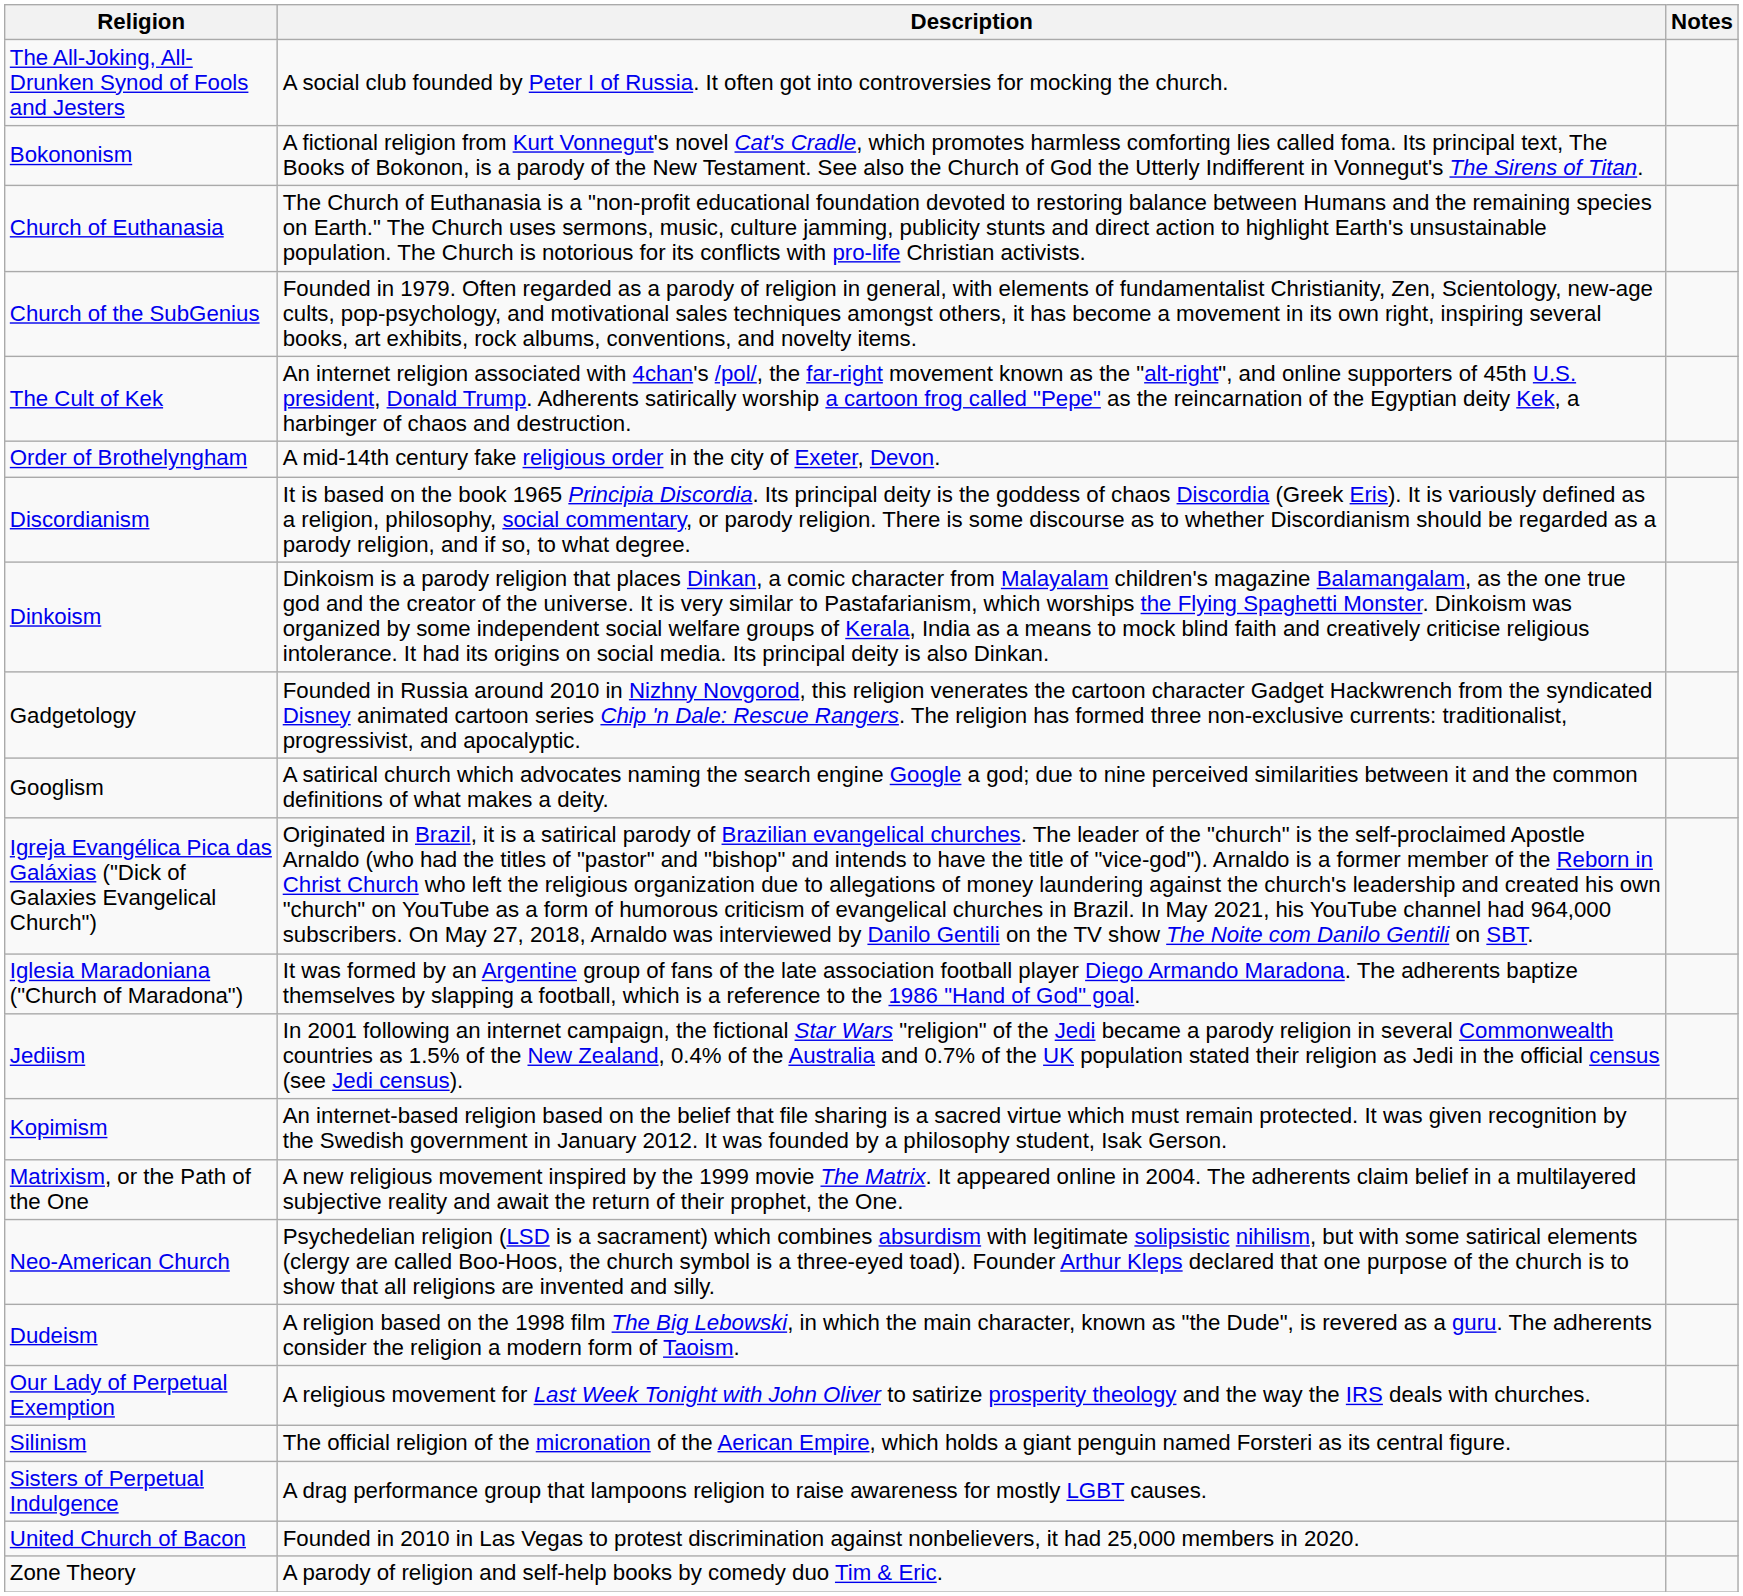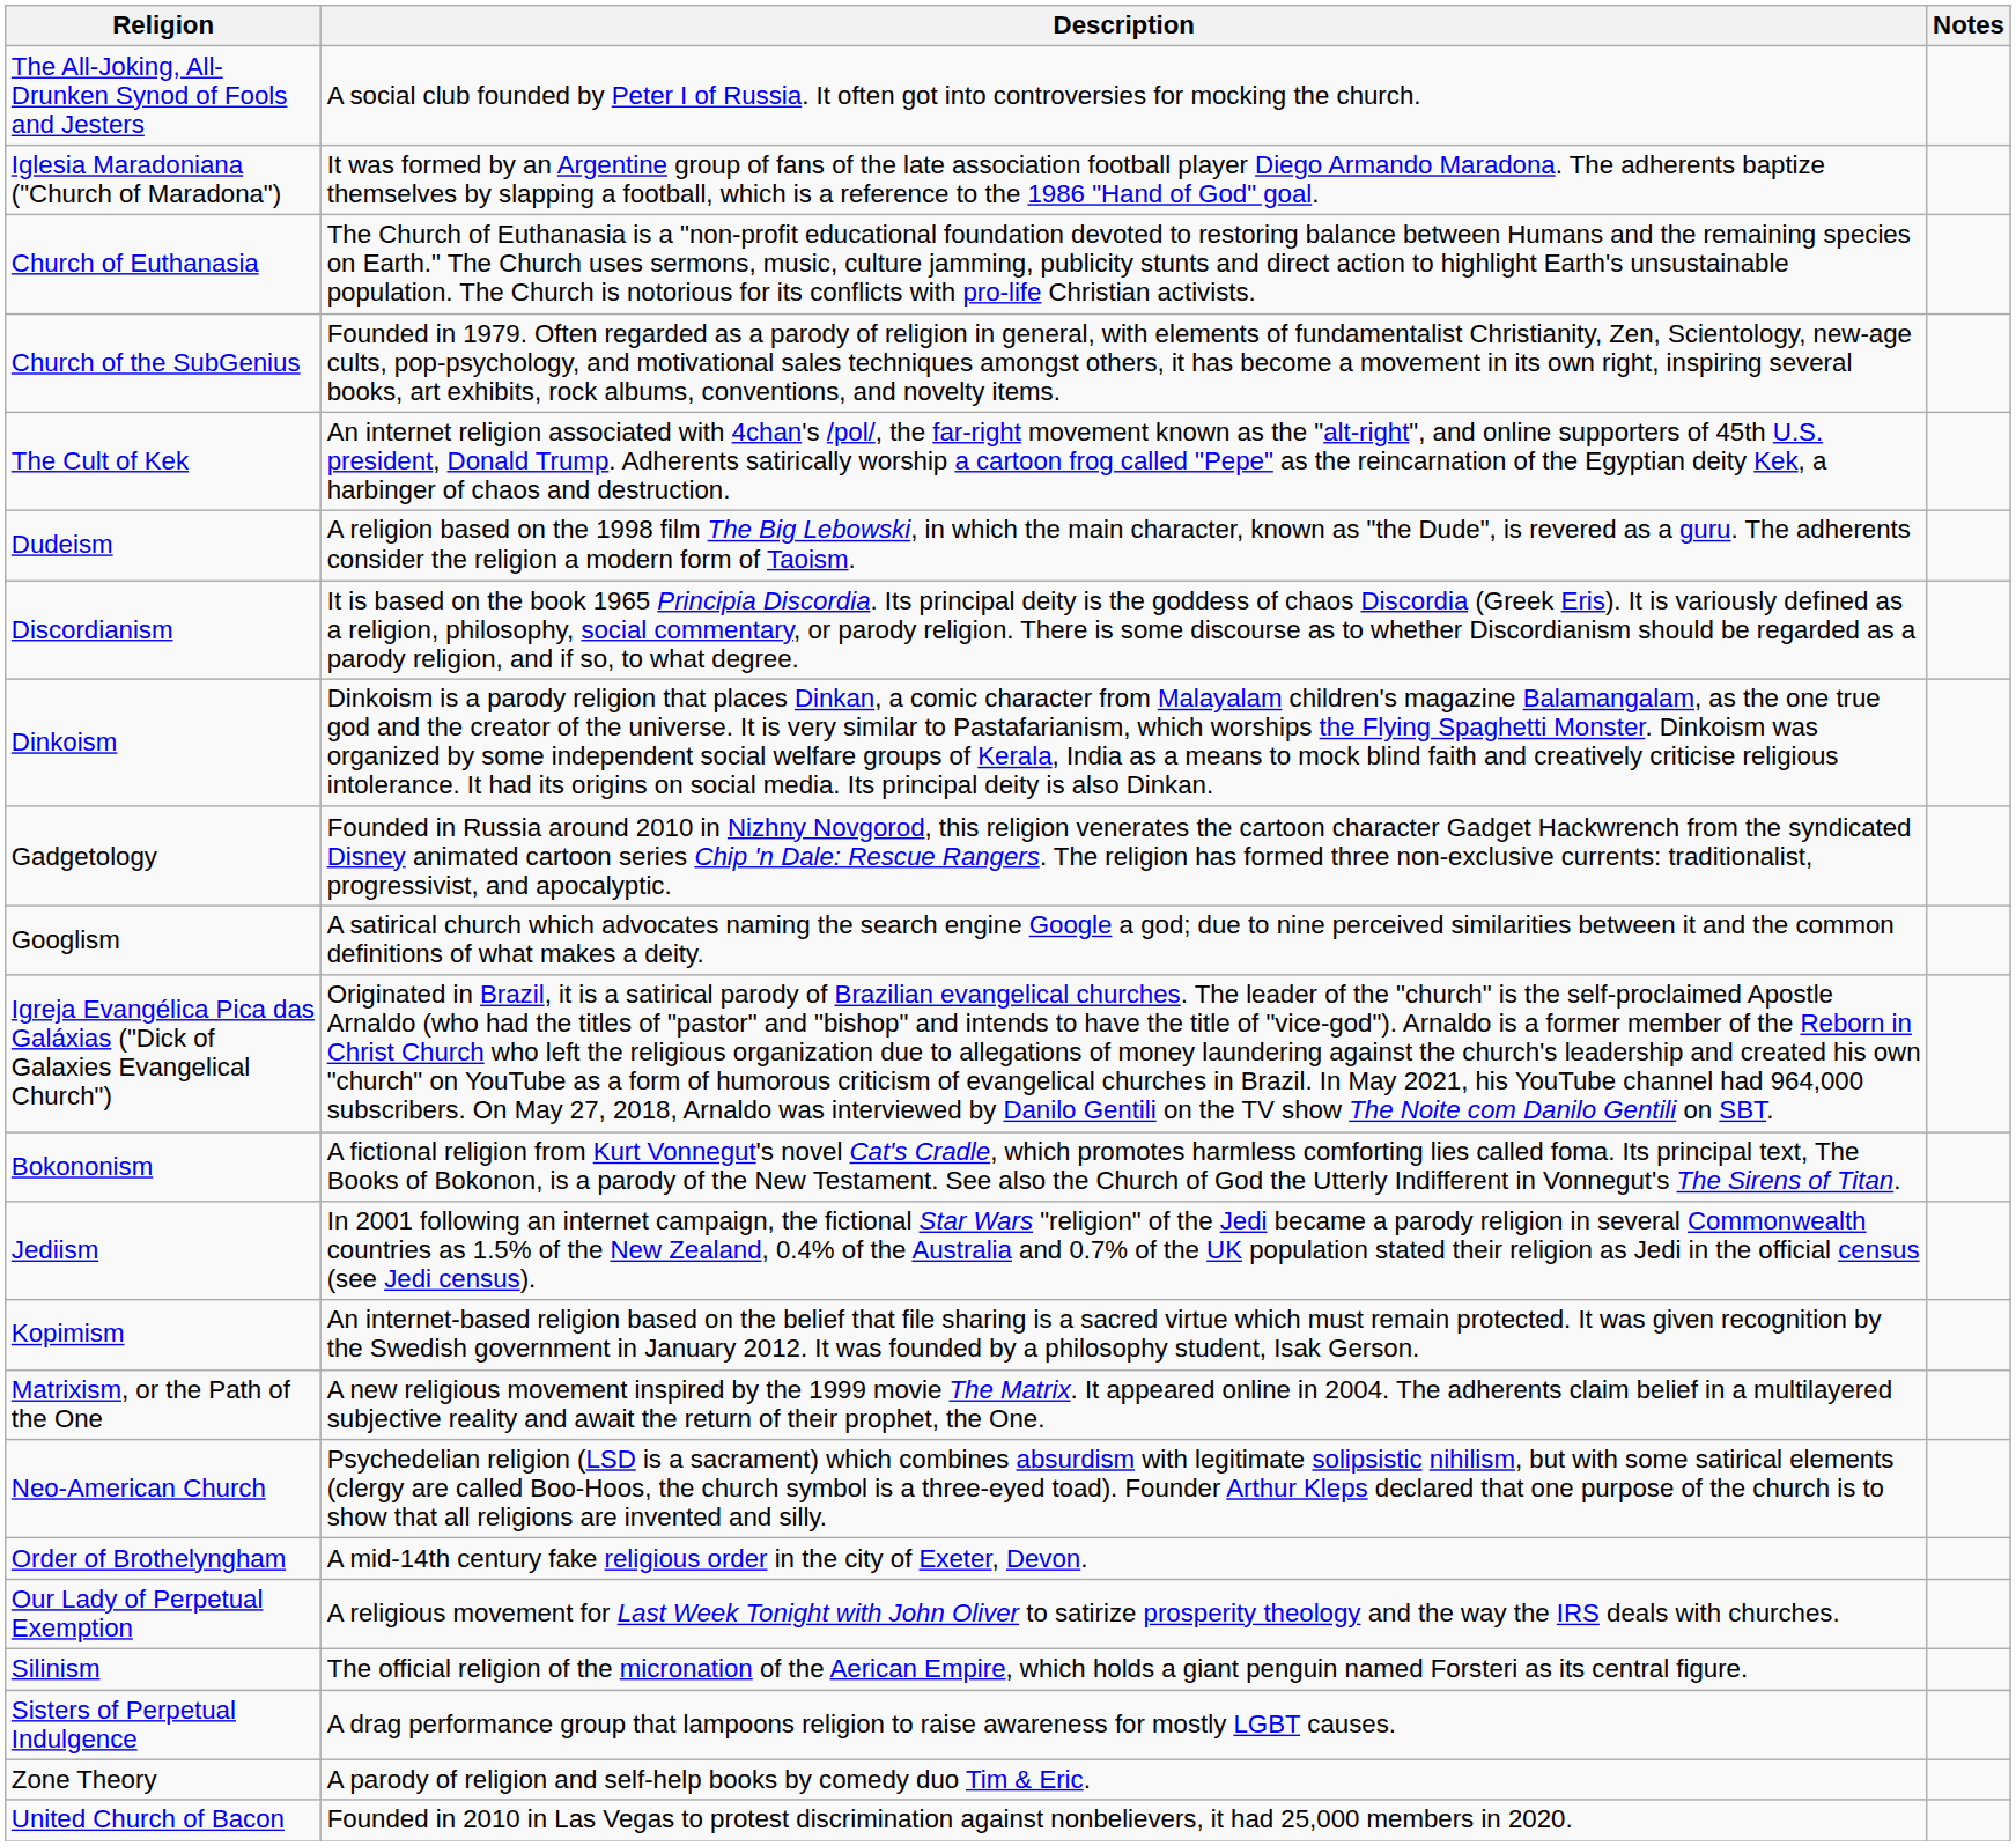rows swapped: Bokononism <-> Iglesia Maradoniana ("Church of Maradona")
rows swapped: Dudeism <-> Order of Brothelyngham
rows swapped: United Church of Bacon <-> Zone Theory
